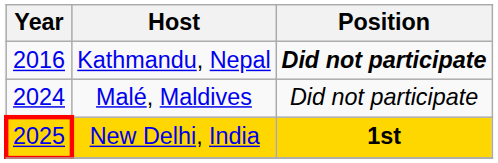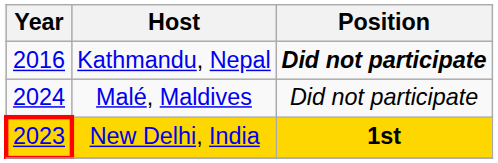New Delhi, India | Year: 2025 -> 2023
